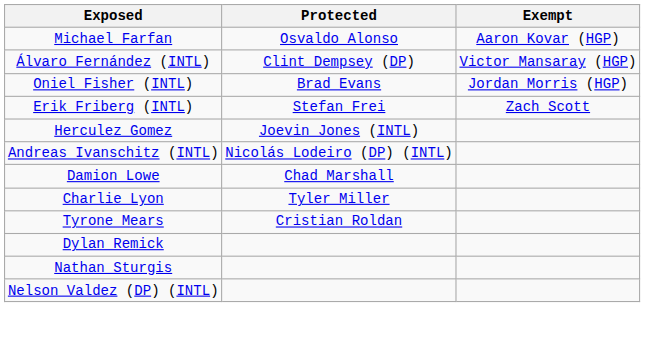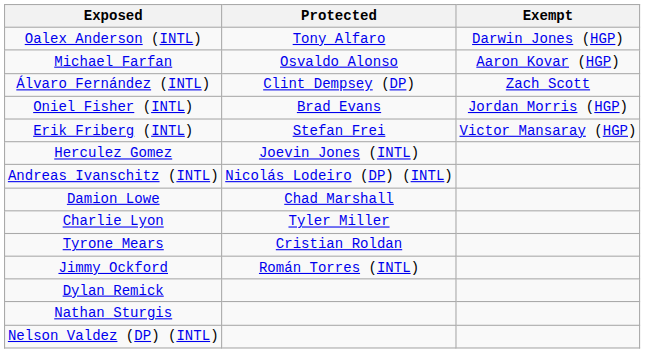+ row: Oalex Anderson (INTL) | Tony Alfaro | Darwin Jones (HGP)
Álvaro Fernández (INTL) | Exempt: Victor Mansaray (HGP) -> Zach Scott
Erik Friberg (INTL) | Exempt: Zach Scott -> Victor Mansaray (HGP)
+ row: Jimmy Ockford | Román Torres (INTL)
